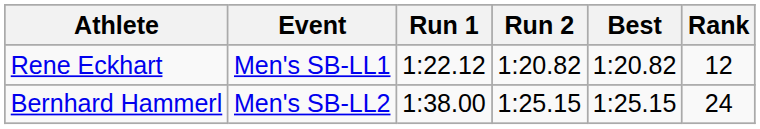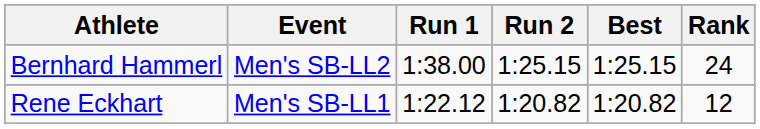rows swapped: Rene Eckhart <-> Bernhard Hammerl
